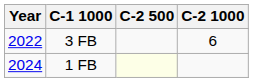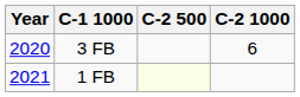3 FB | Year: 2022 -> 2020
1 FB | Year: 2024 -> 2021
